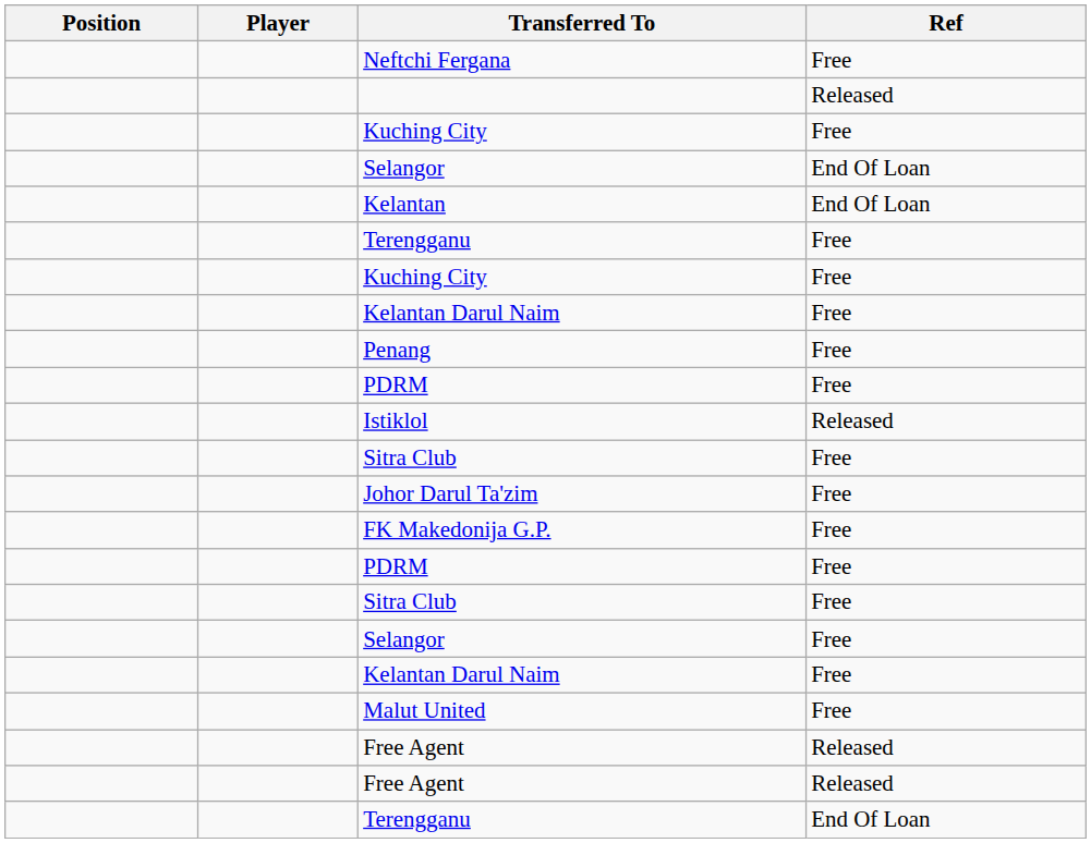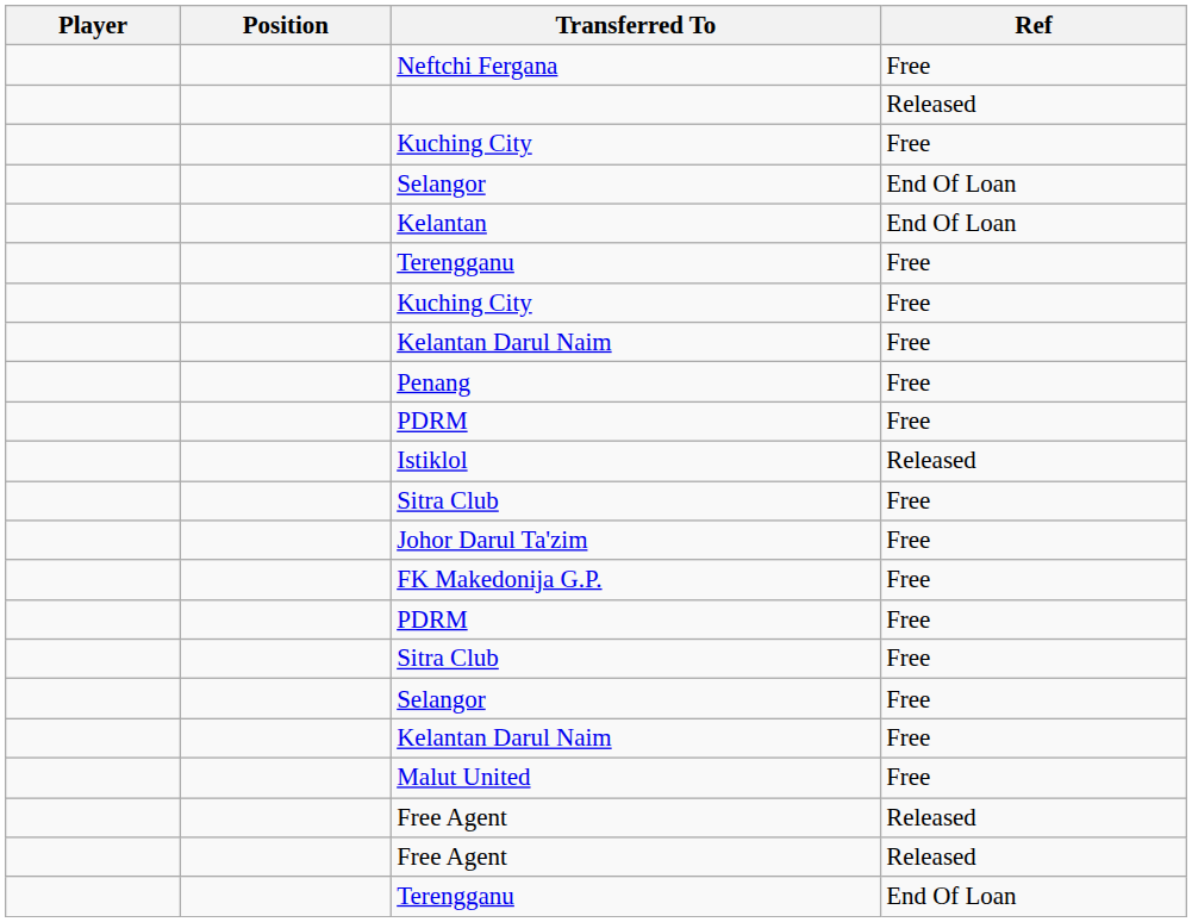columns swapped: Position <-> Player
